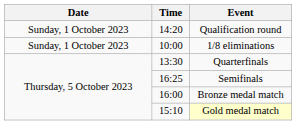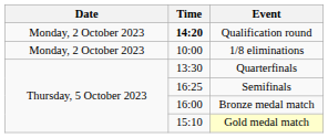Qualification round | Date: Sunday, 1 October 2023 -> Monday, 2 October 2023
Qualification round | Time: normal -> bold
1/8 eliminations | Date: Sunday, 1 October 2023 -> Monday, 2 October 2023
